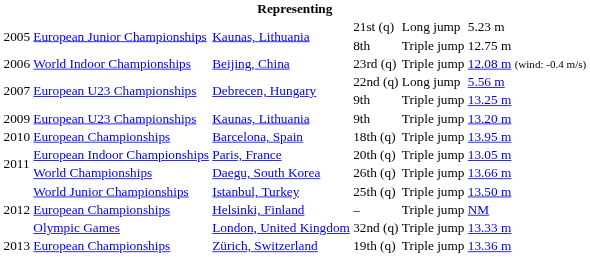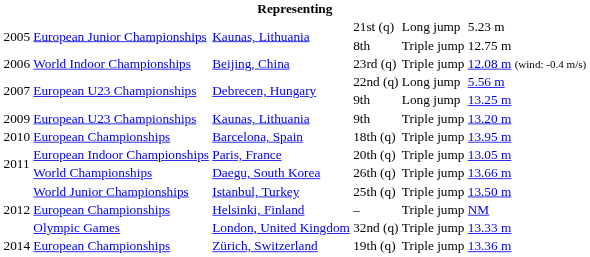Debrecen, Hungary / 9th | column 5: Triple jump -> Long jump
19th (q) | column 1: 2013 -> 2014
